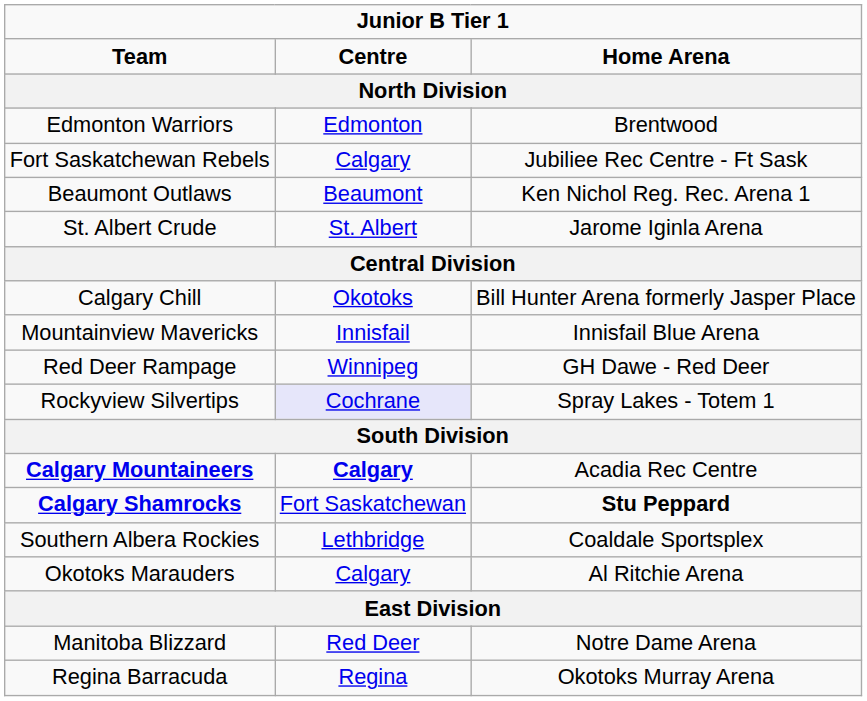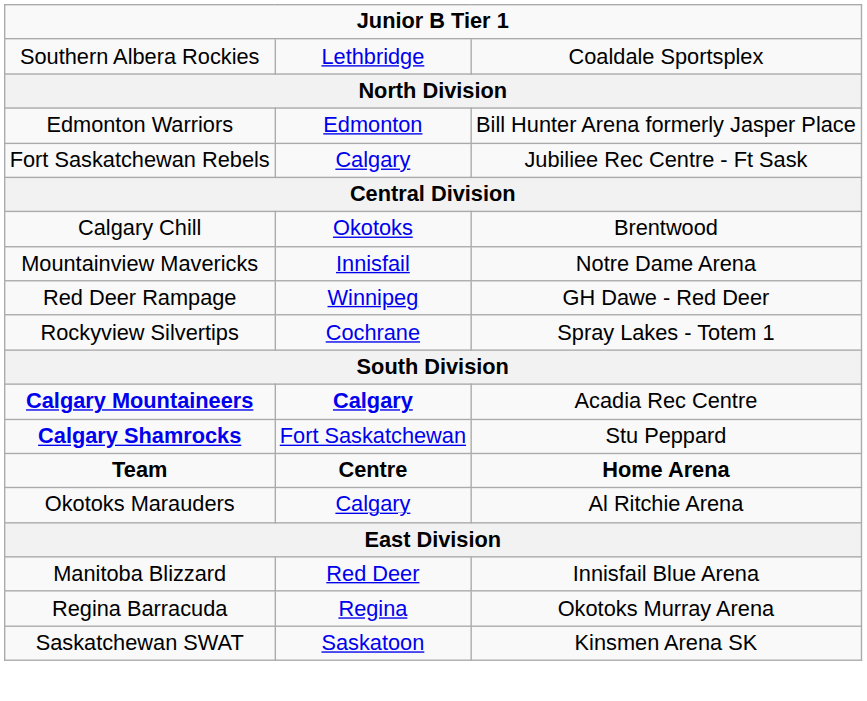rows swapped: Team <-> Southern Albera Rockies
Edmonton Warriors | column 3: Brentwood -> Bill Hunter Arena formerly Jasper Place
- row: Beaumont Outlaws | Beaumont | Ken Nichol Reg. Rec. Arena 1
- row: St. Albert Crude | St. Albert | Jarome Iginla Arena
Calgary Chill | column 3: Bill Hunter Arena formerly Jasper Place -> Brentwood
Mountainview Mavericks | column 3: Innisfail Blue Arena -> Notre Dame Arena
Rockyview Silvertips | column 2: lavender background -> no background
Calgary Shamrocks | column 3: bold -> normal
Manitoba Blizzard | column 3: Notre Dame Arena -> Innisfail Blue Arena
+ row: Saskatchewan SWAT | Saskatoon | Kinsmen Arena SK
